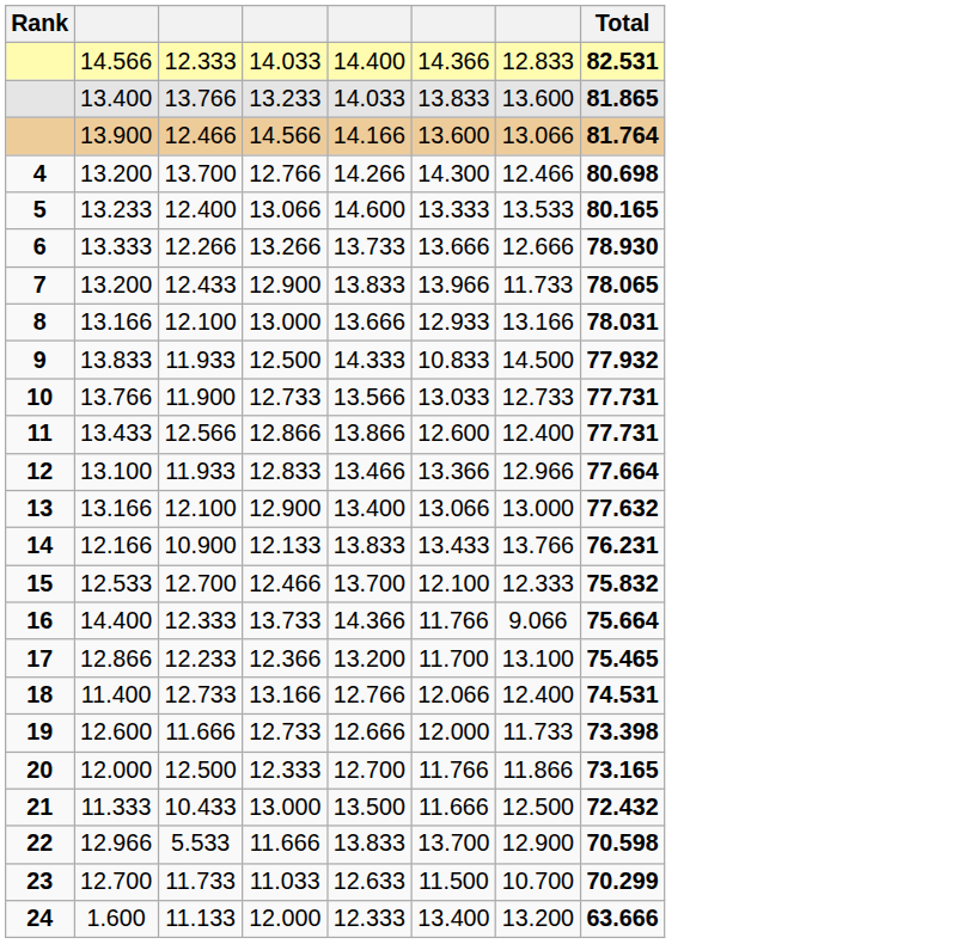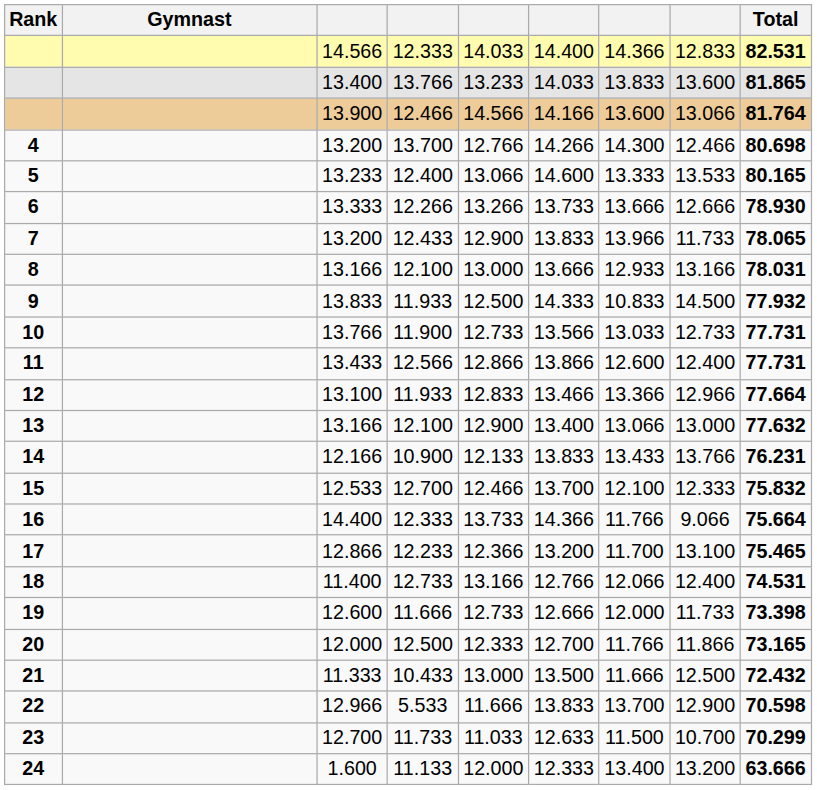+ column: Gymnast
